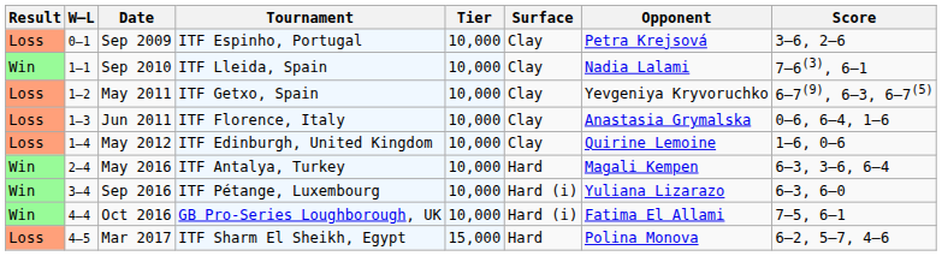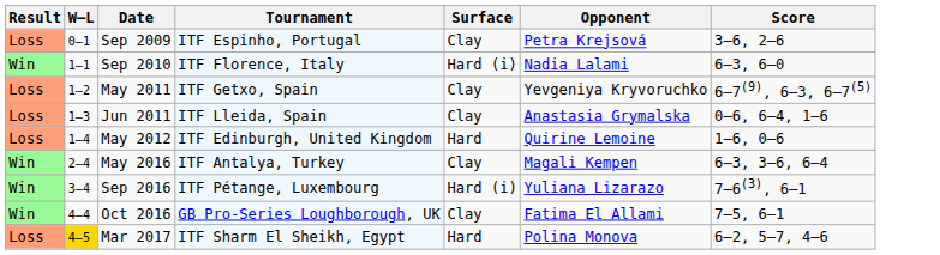- column: Tier | 10,000 | 10,000 | 10,000 | 10,000 | 10,000 | 10,000 | 10,000 | 10,000 | 15,000
Sep 2010 | Tournament: ITF Lleida, Spain -> ITF Florence, Italy
Sep 2010 | Surface: Clay -> Hard (i)
Sep 2010 | Score: 7–6(3), 6–1 -> 6–3, 6–0
Jun 2011 | Tournament: ITF Florence, Italy -> ITF Lleida, Spain
May 2012 | Surface: Clay -> Hard
May 2016 | Surface: Hard -> Clay
Sep 2016 | Score: 6–3, 6–0 -> 7–6(3), 6–1
Oct 2016 | Surface: Hard (i) -> Clay
Mar 2017 | W–L: no background -> gold background
